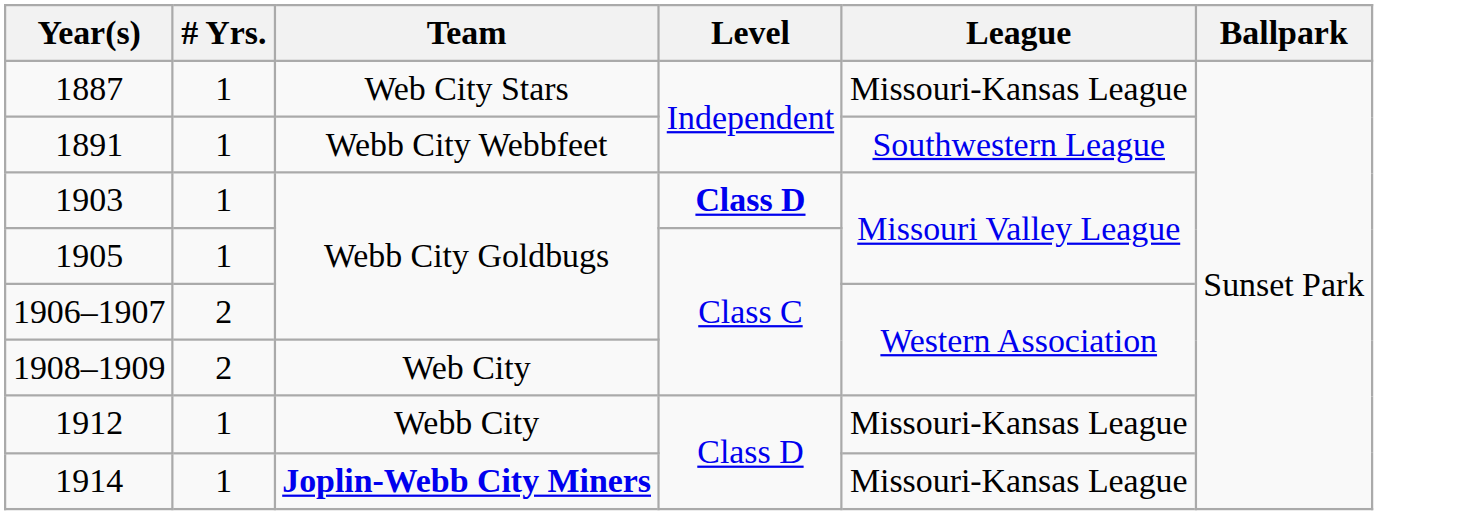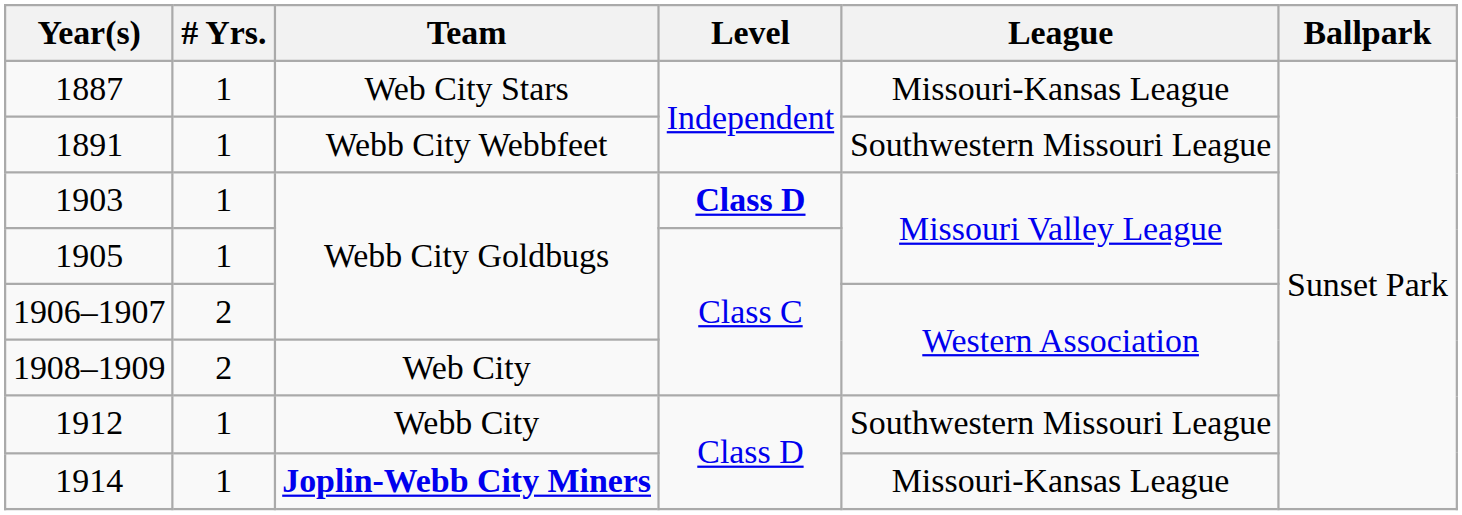1891 | League: Southwestern League -> Southwestern Missouri League
1912 | League: Missouri-Kansas League -> Southwestern Missouri League
